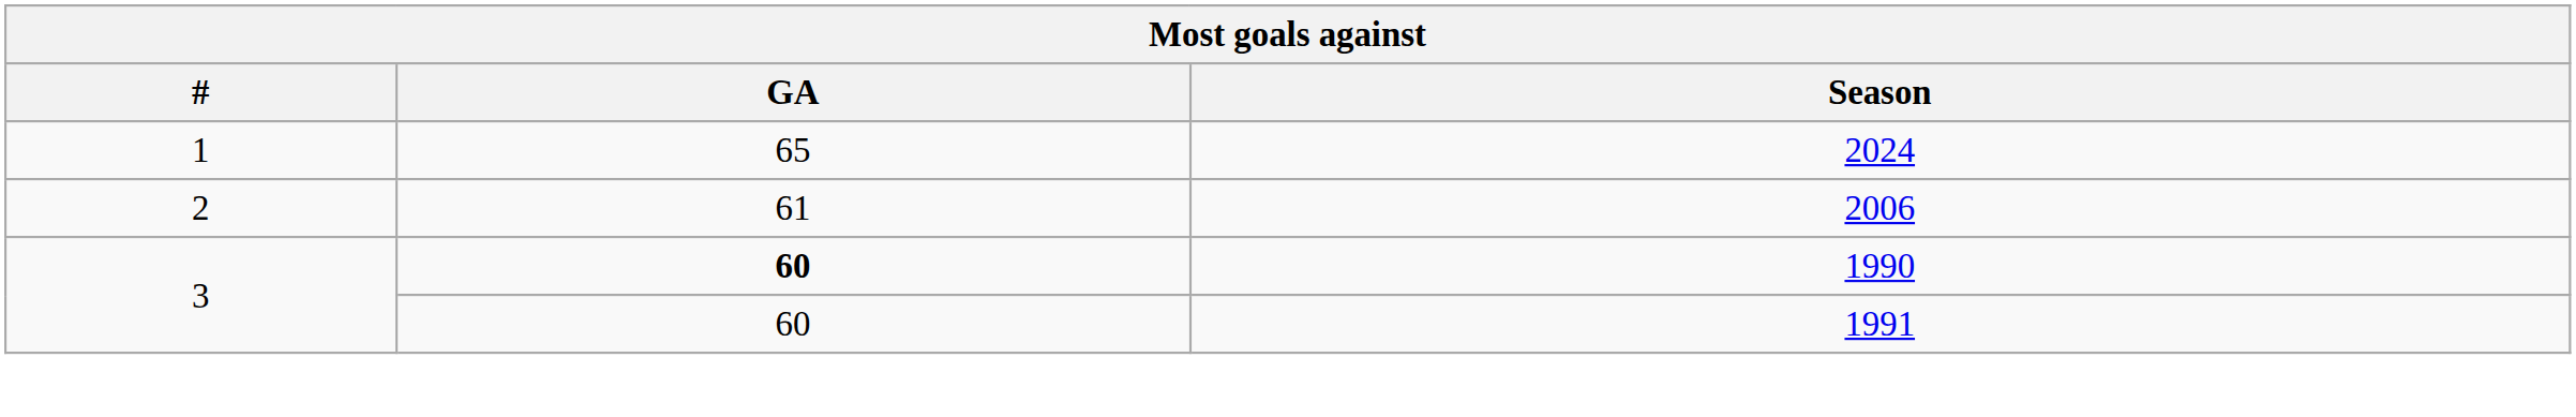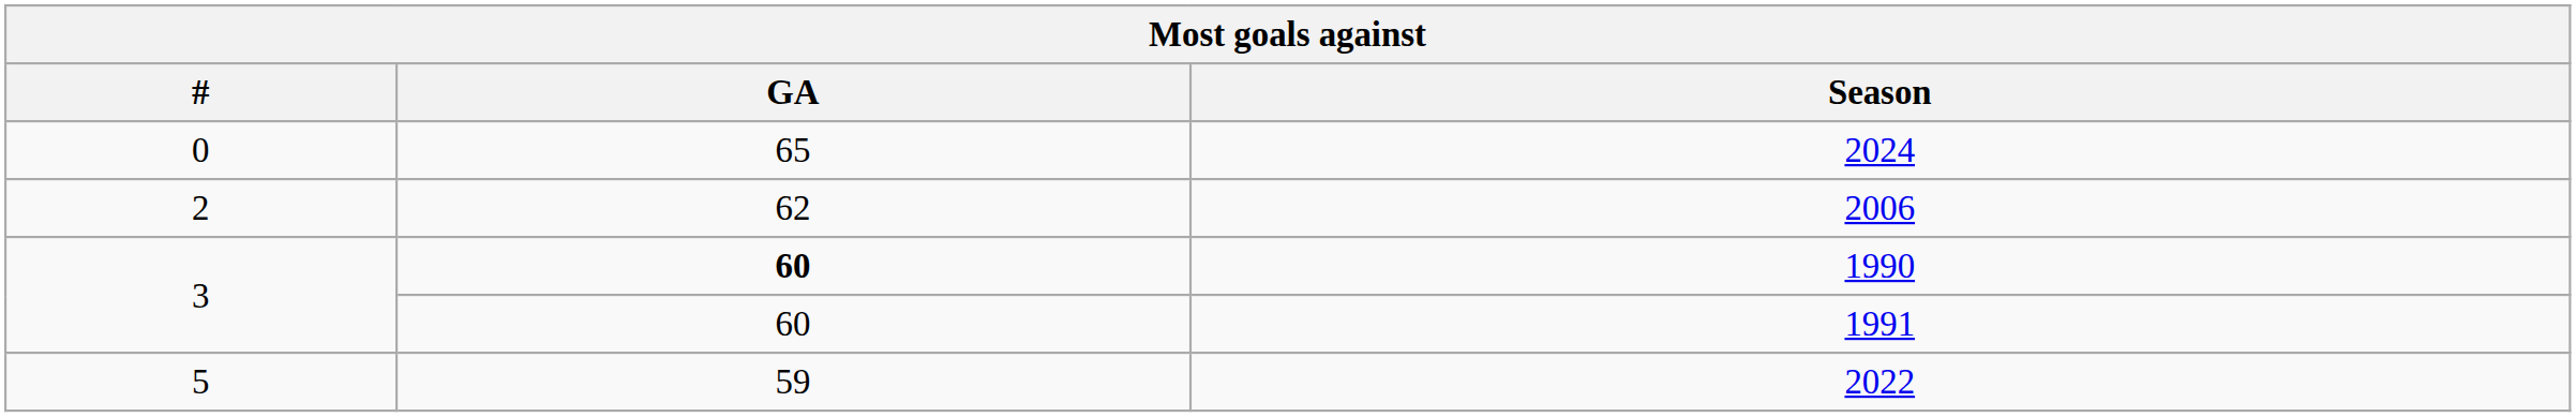2024 | #: 1 -> 0
2006 | GA: 61 -> 62
+ row: 5 | 59 | 2022
